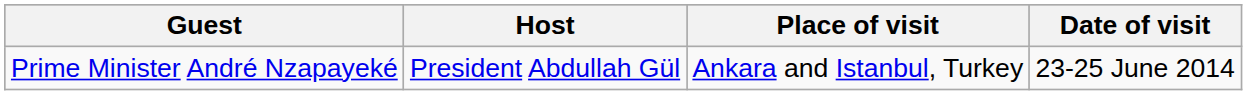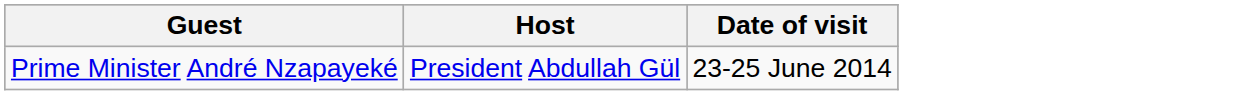- column: Place of visit | Ankara and Istanbul, Turkey
